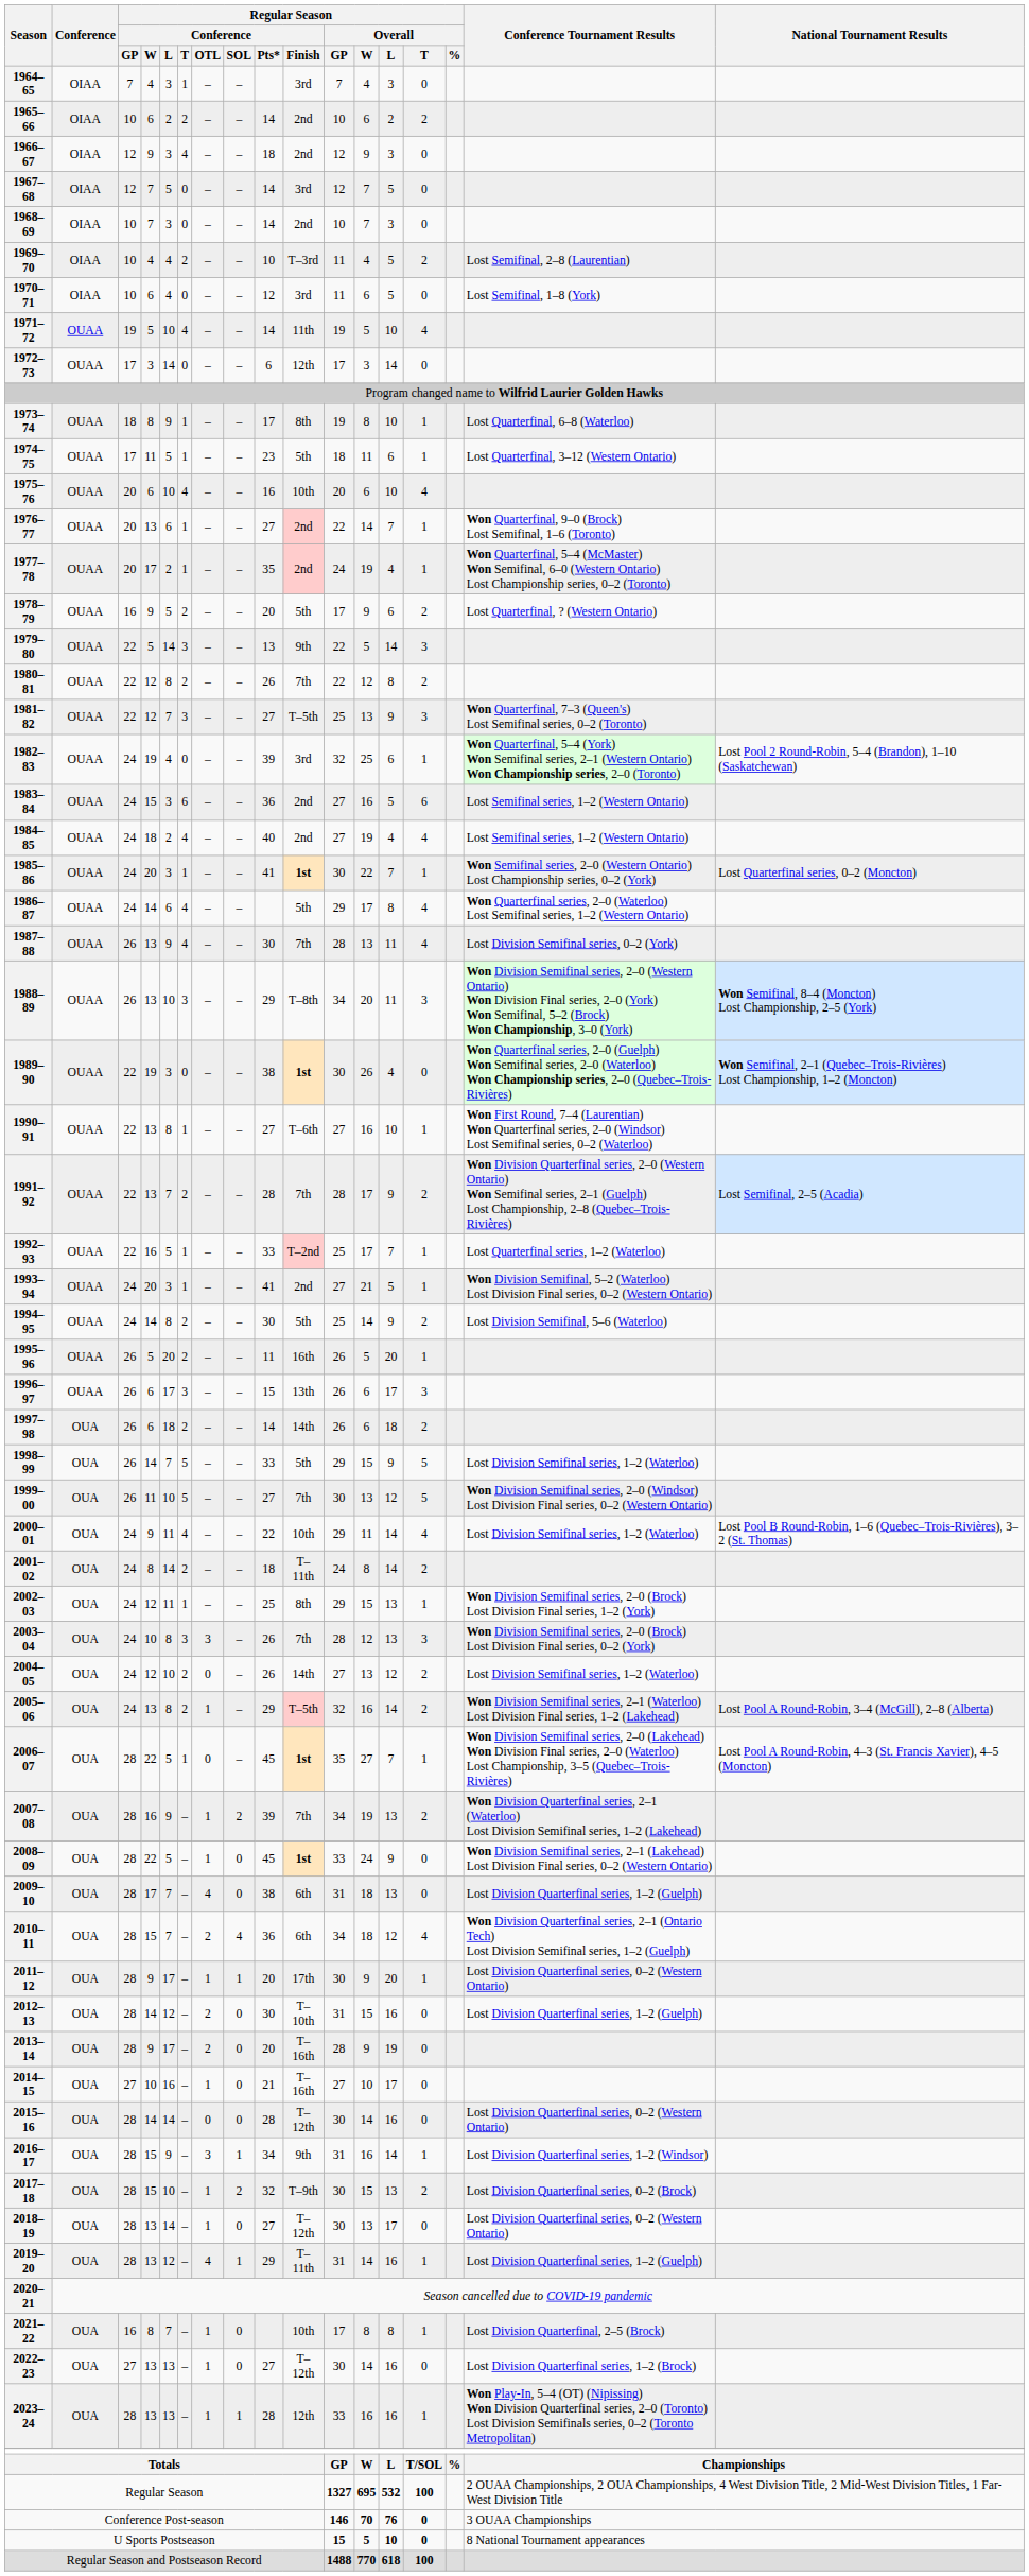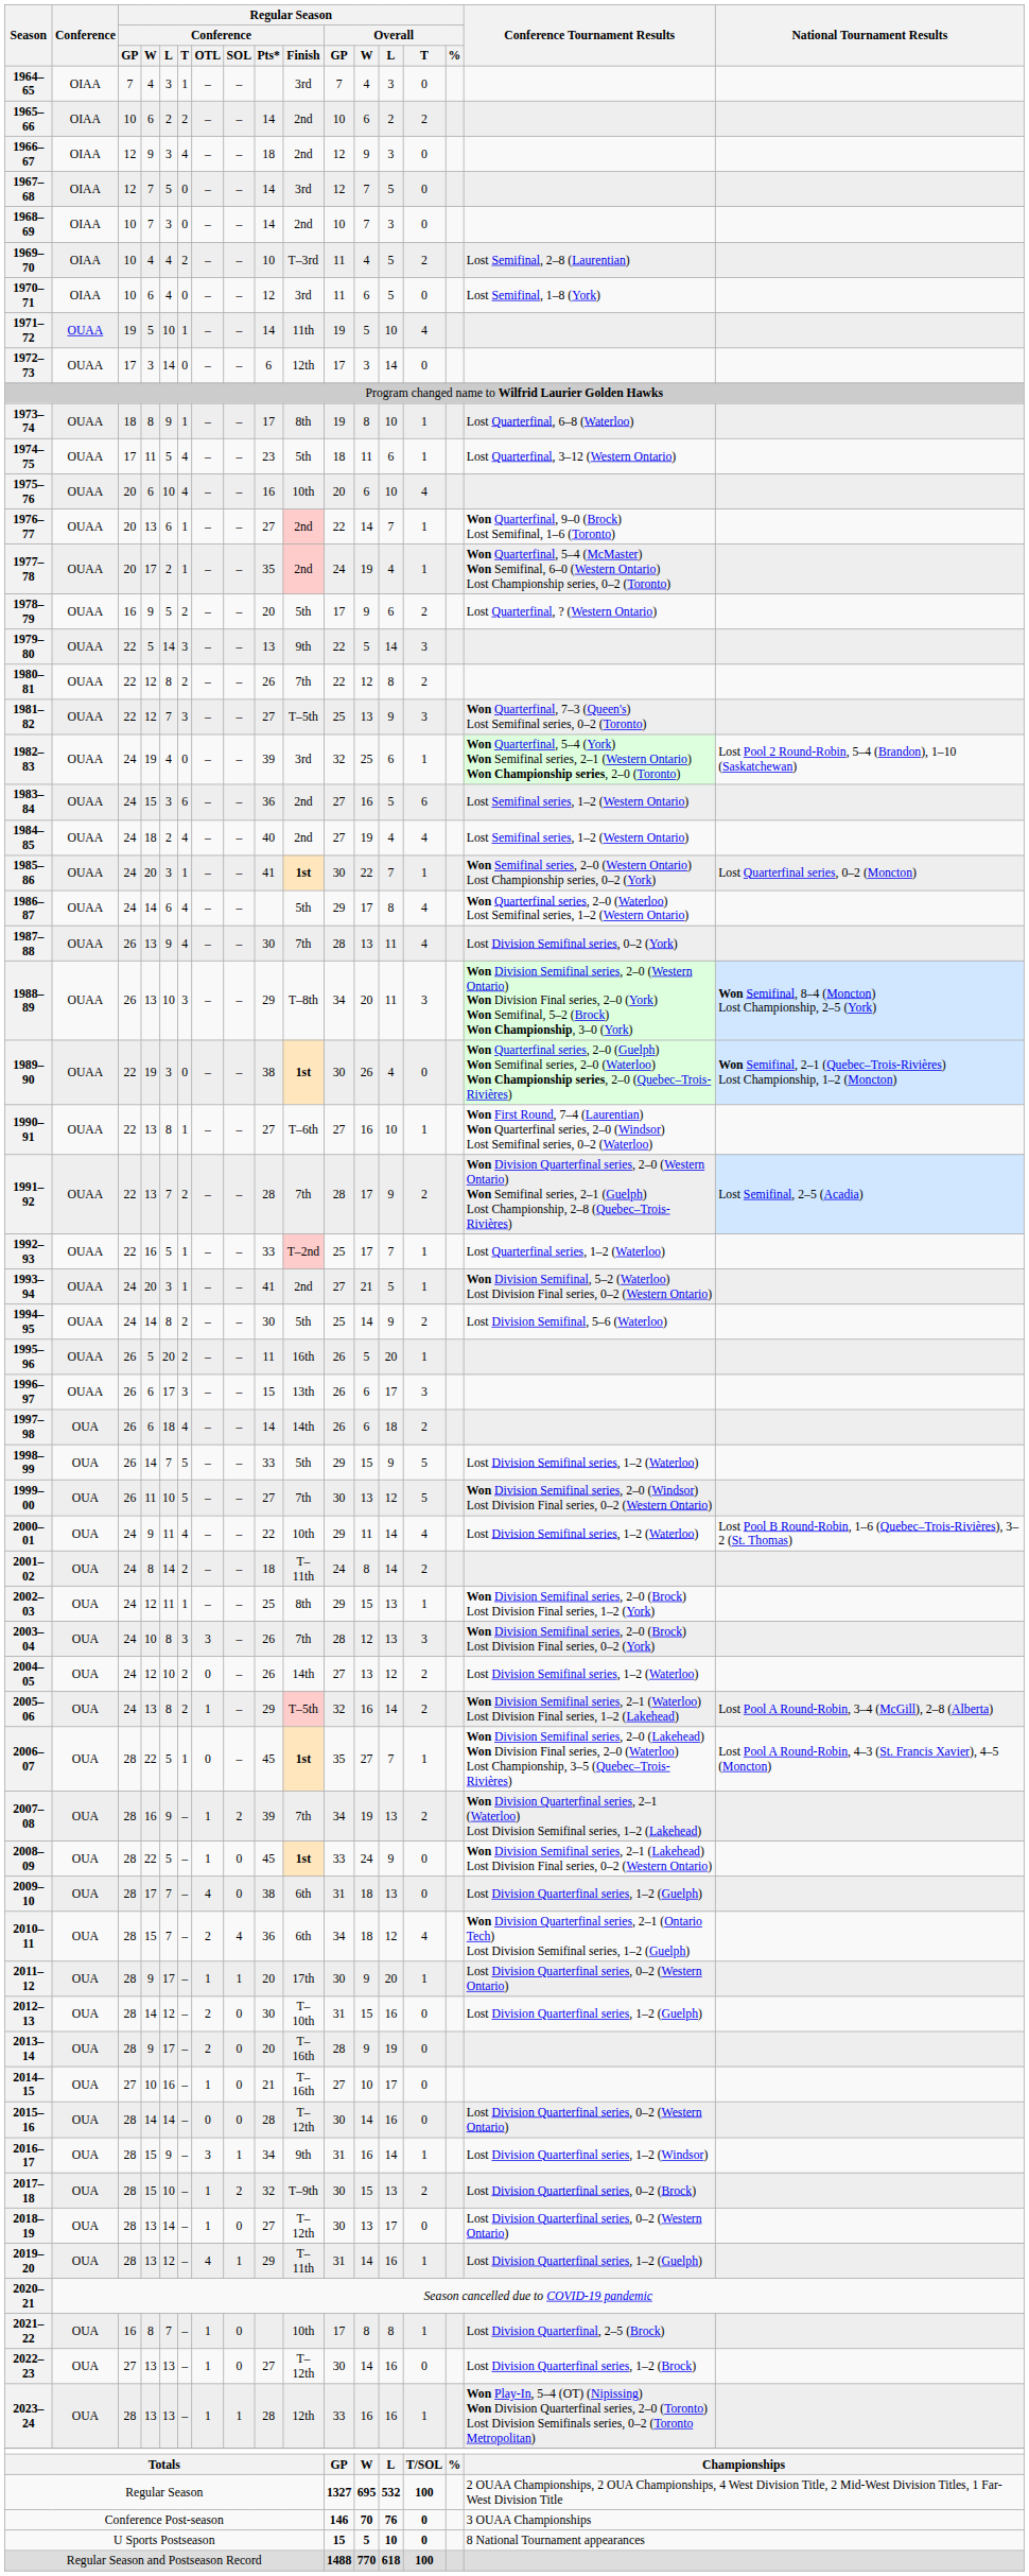1971–72 | Regular Season / Conference / T: 4 -> 1
1974–75 | Regular Season / Conference / T: 1 -> 4
1997–98 | Regular Season / Conference / T: 2 -> 4
